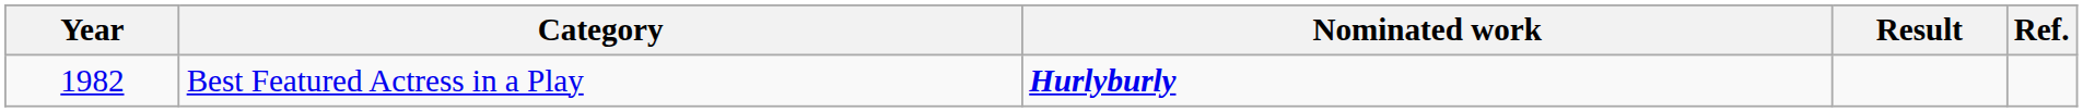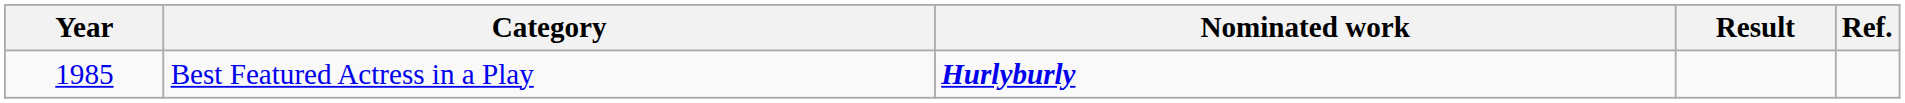Best Featured Actress in a Play | Year: 1982 -> 1985
